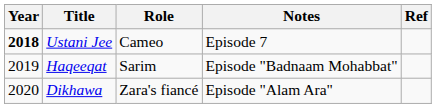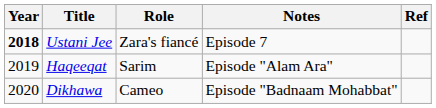Ustani Jee | Role: Cameo -> Zara's fiancé
Haqeeqat | Notes: Episode "Badnaam Mohabbat" -> Episode "Alam Ara"
Dikhawa | Role: Zara's fiancé -> Cameo
Dikhawa | Notes: Episode "Alam Ara" -> Episode "Badnaam Mohabbat"
